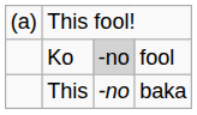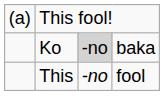Ko | column 4: fool -> baka
This | column 4: baka -> fool
